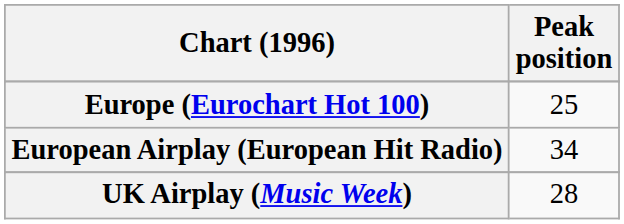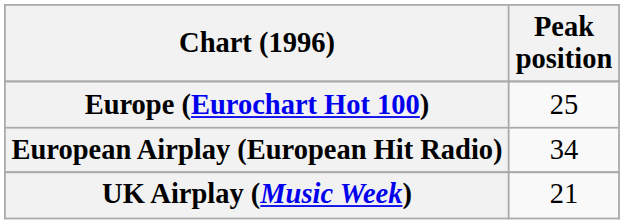UK Airplay (Music Week) | Peak position: 28 -> 21
